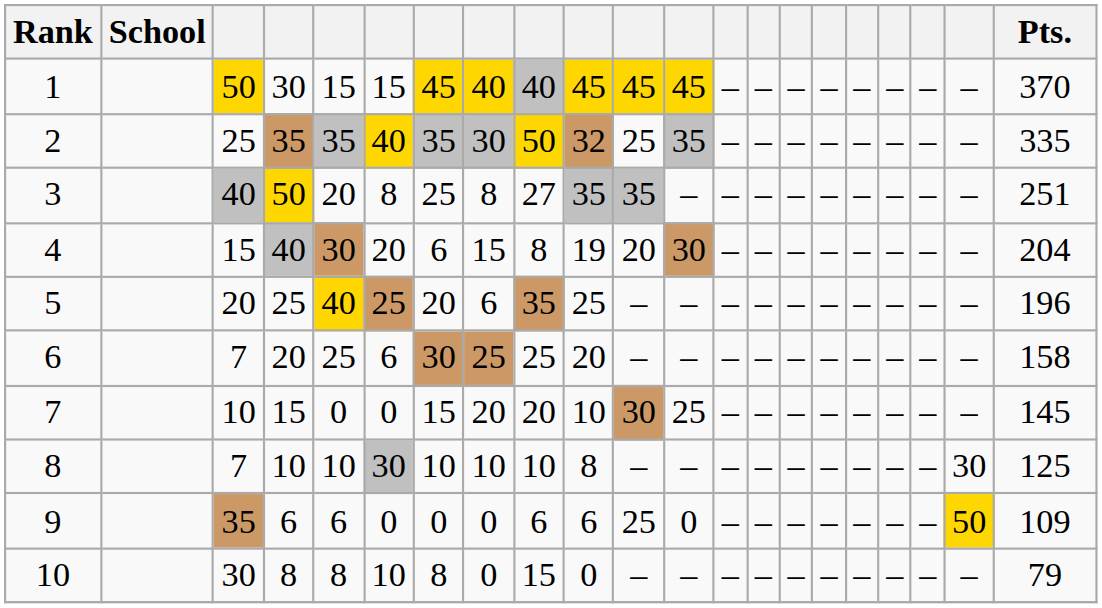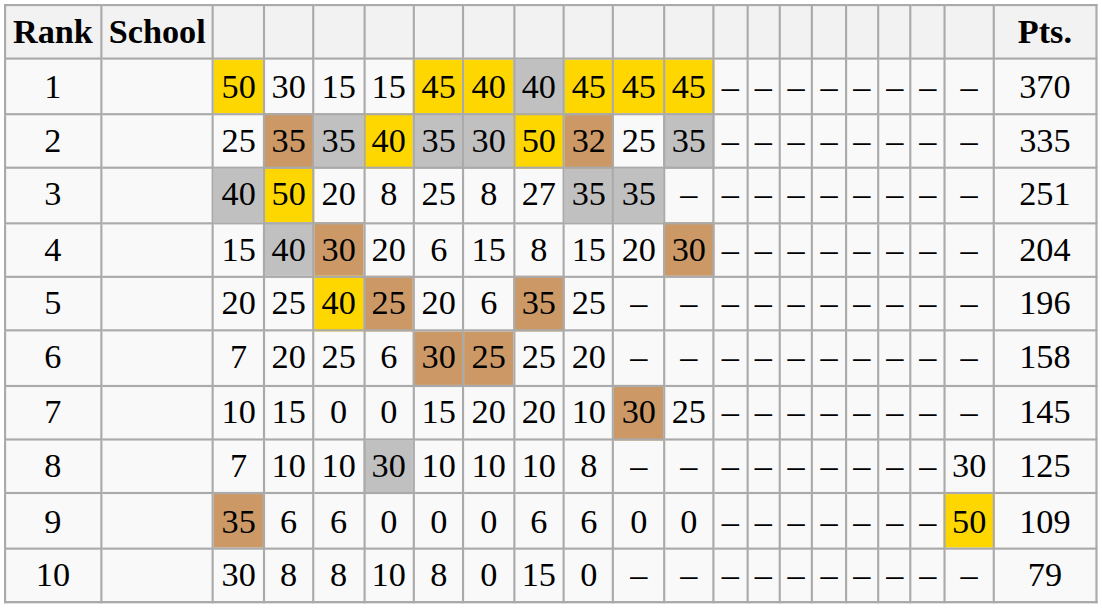4 | column 10: 19 -> 15
9 | column 11: 25 -> 0
